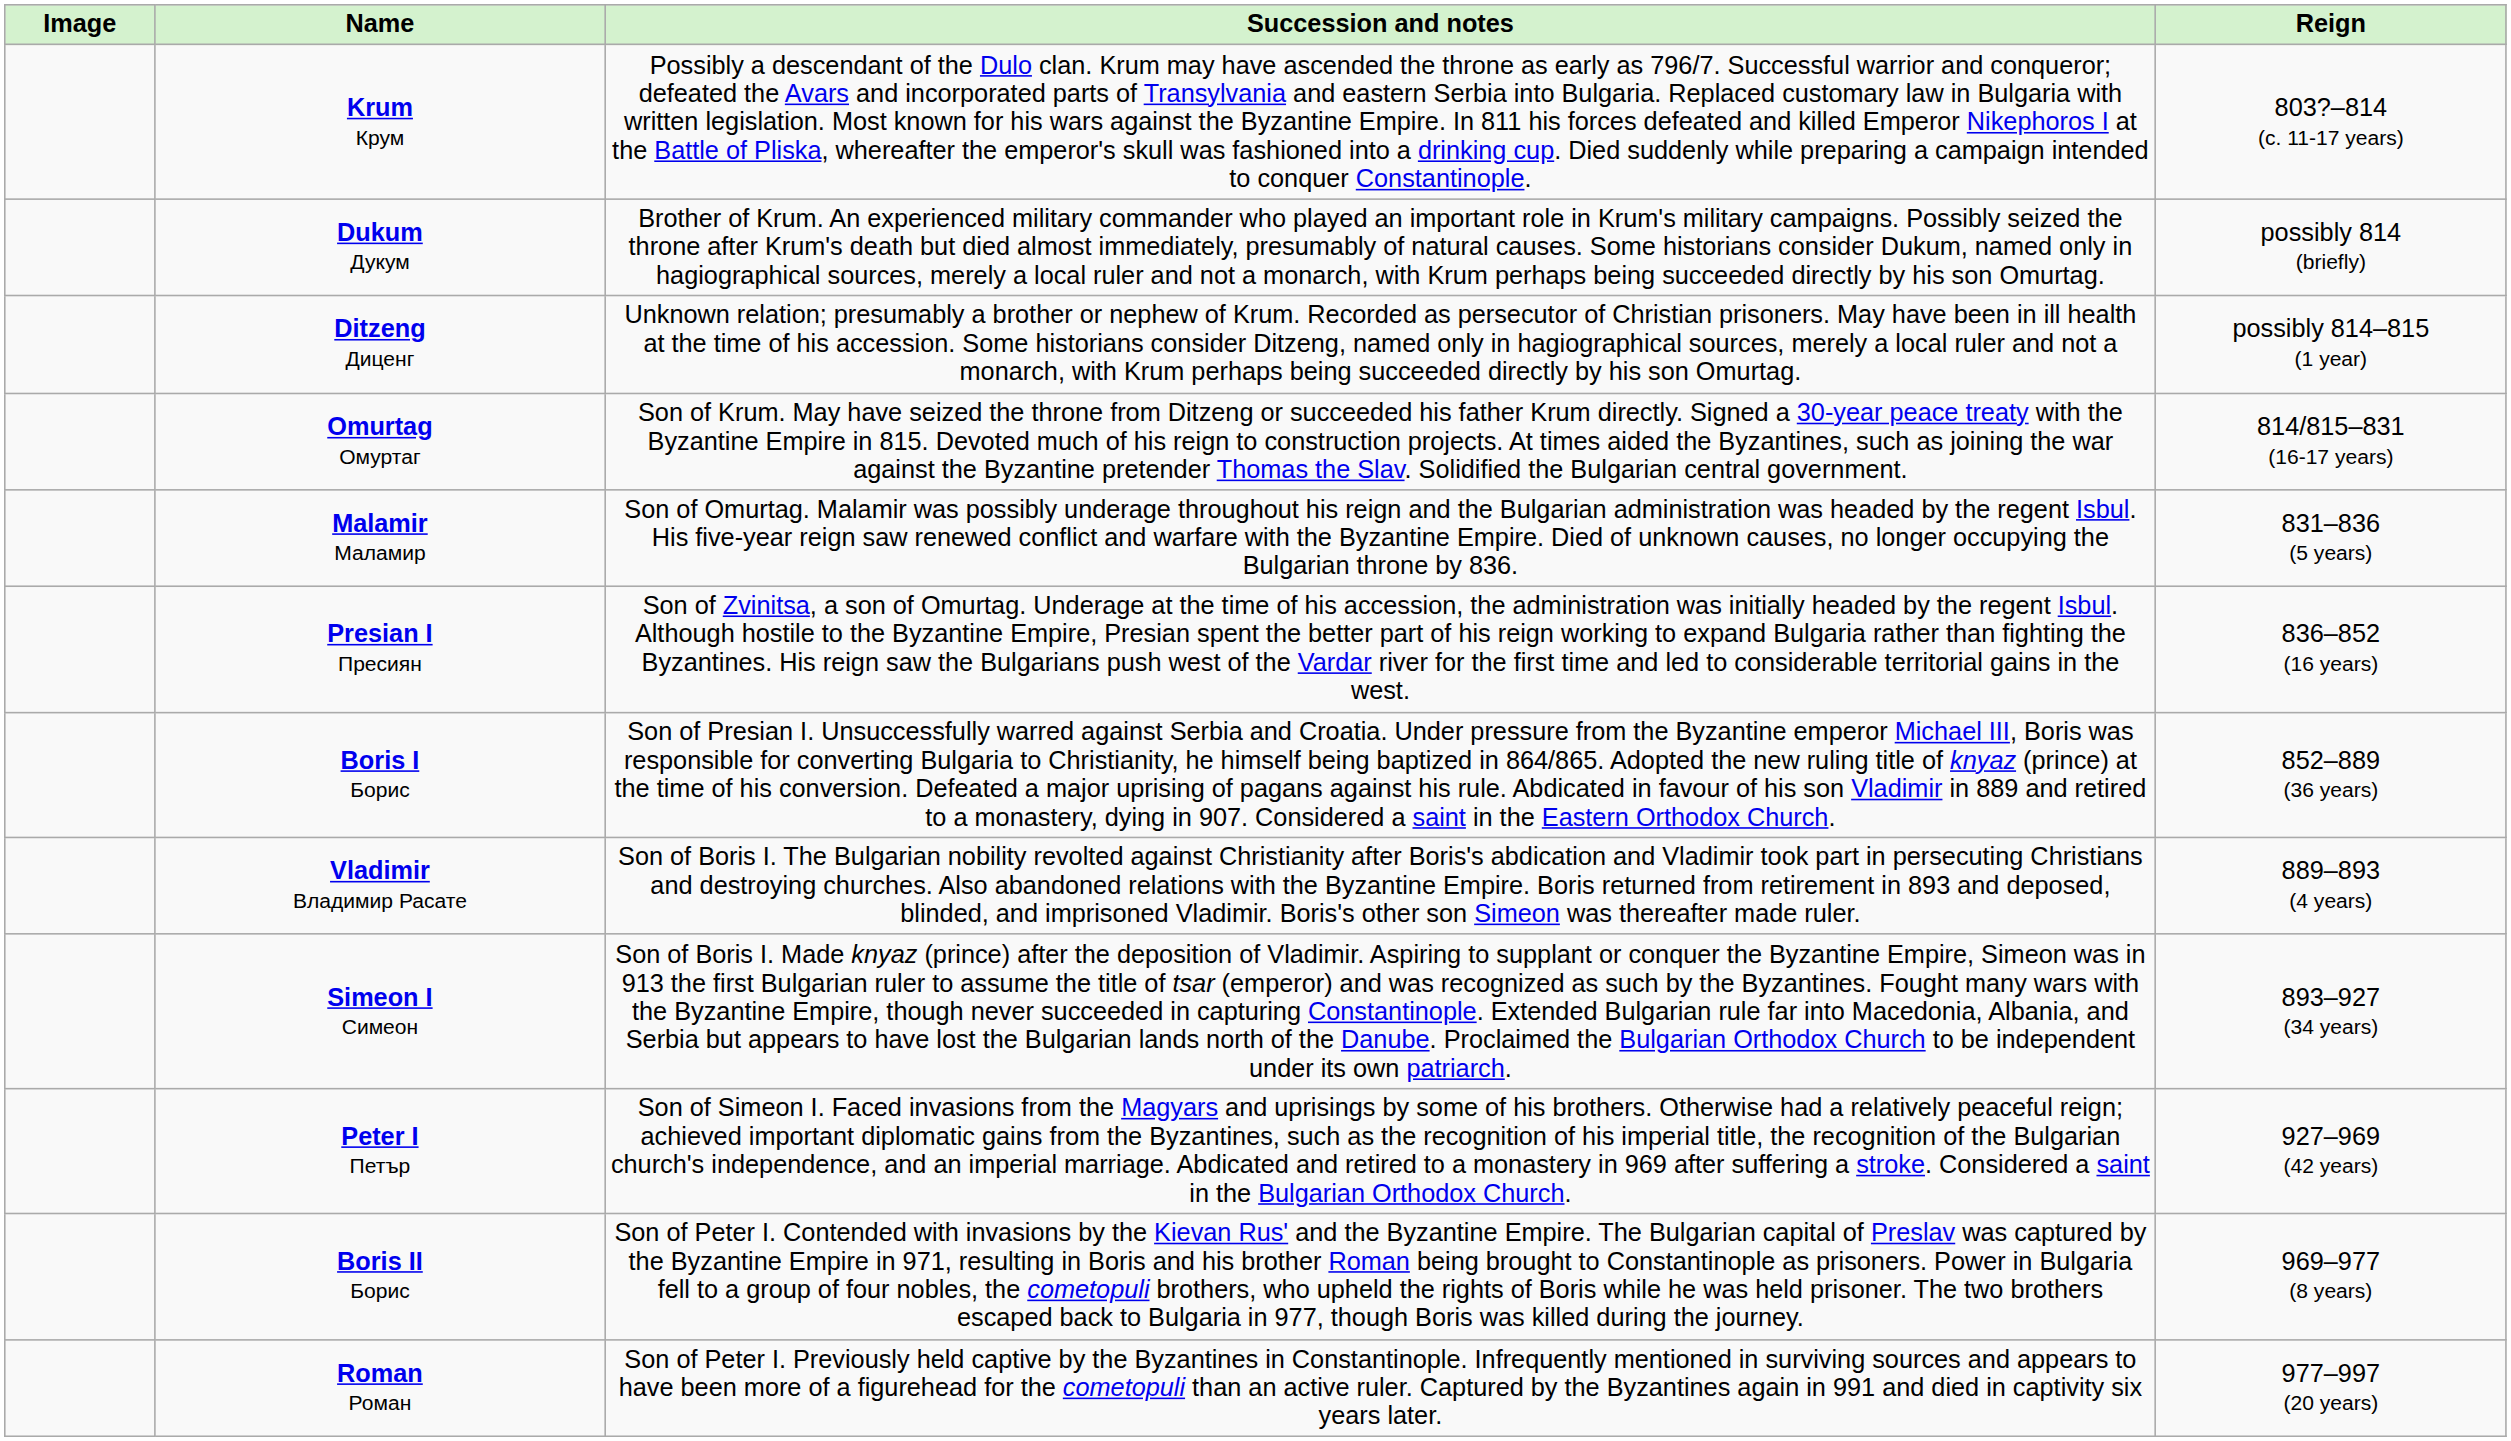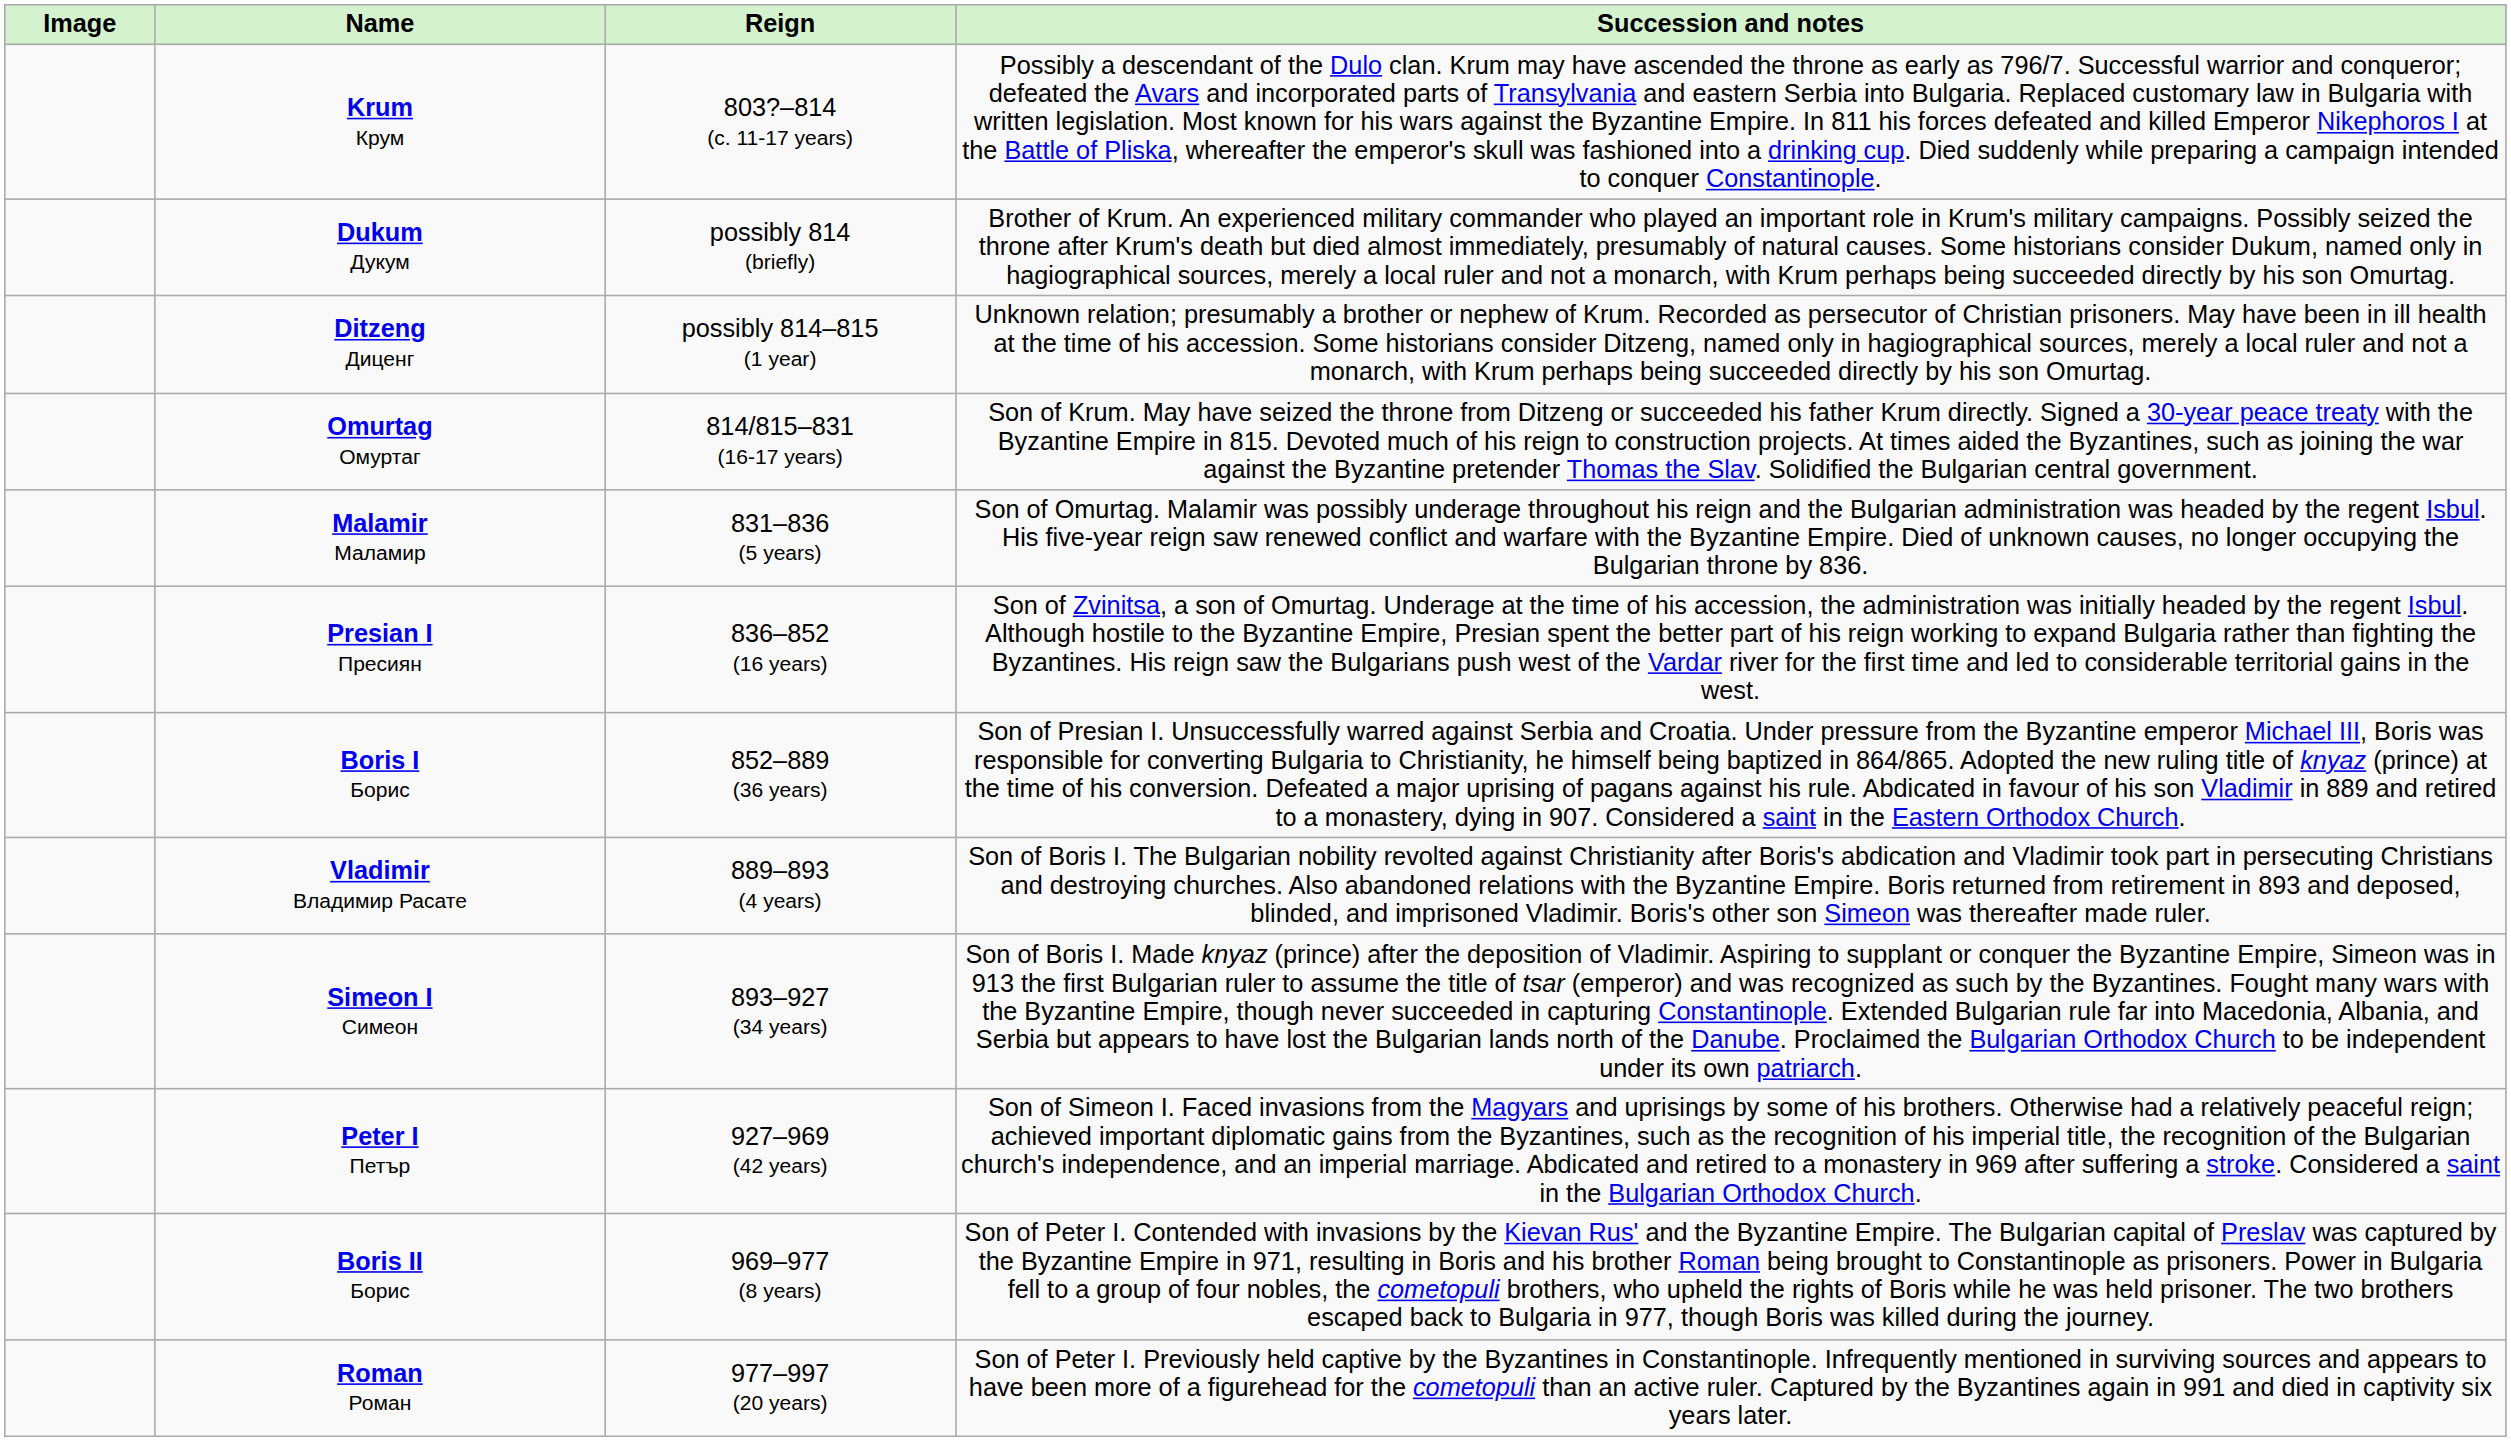columns swapped: Reign <-> Succession and notes
